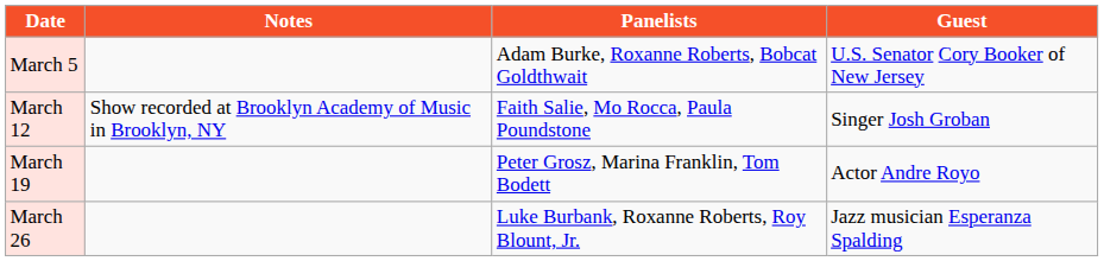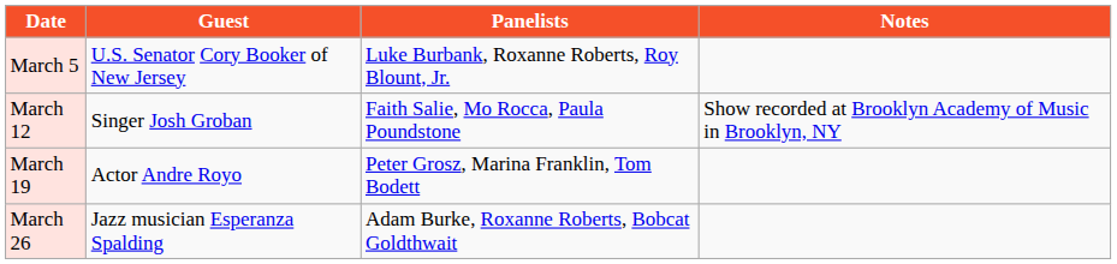columns swapped: Guest <-> Notes
March 5 | Panelists: Adam Burke, Roxanne Roberts, Bobcat Goldthwait -> Luke Burbank, Roxanne Roberts, Roy Blount, Jr.
March 26 | Panelists: Luke Burbank, Roxanne Roberts, Roy Blount, Jr. -> Adam Burke, Roxanne Roberts, Bobcat Goldthwait
